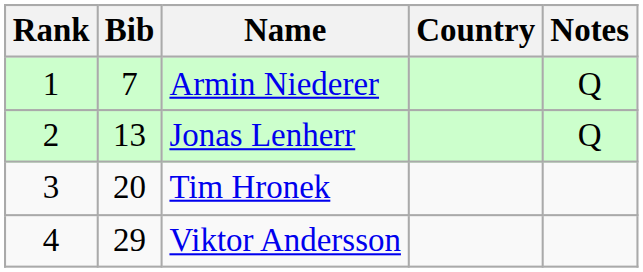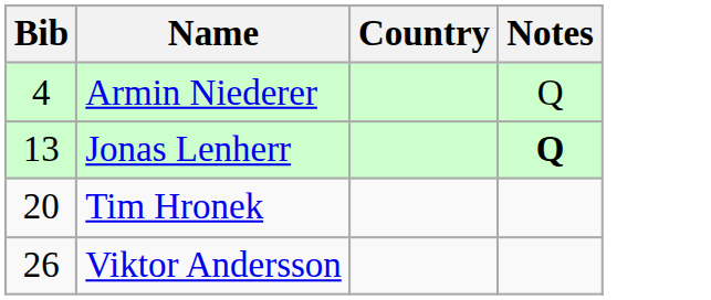- column: Rank | 1 | 2 | 3 | 4
Armin Niederer | Bib: 7 -> 4
Jonas Lenherr | Notes: normal -> bold
Viktor Andersson | Bib: 29 -> 26
